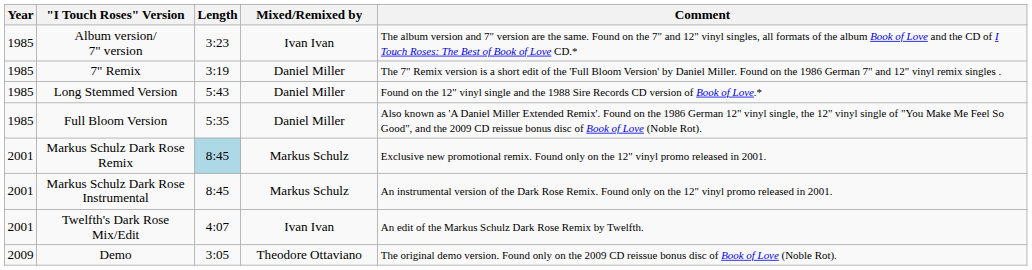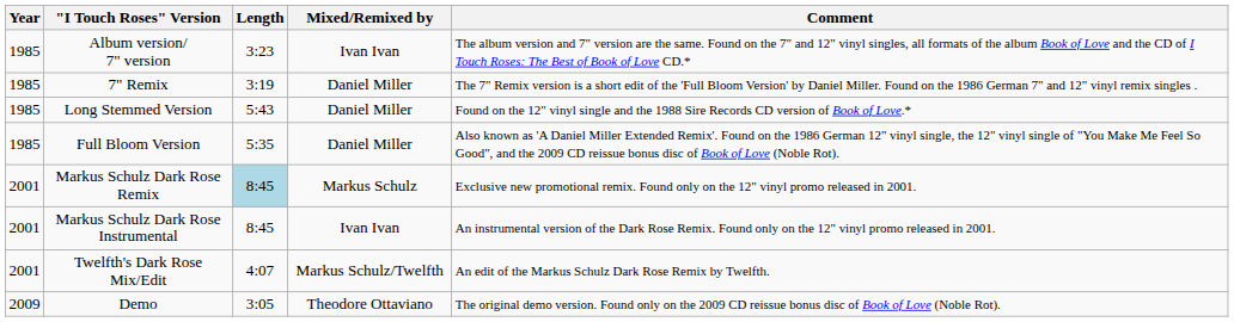Markus Schulz Dark Rose Instrumental | Mixed/Remixed by: Markus Schulz -> Ivan Ivan
Twelfth's Dark Rose Mix/Edit | Mixed/Remixed by: Ivan Ivan -> Markus Schulz/Twelfth
